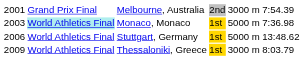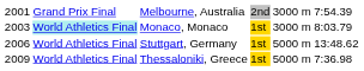Monaco, Monaco | column 5: 5000 m -> 3000 m
Monaco, Monaco | column 6: 7:36.98 -> 8:03.79
Thessaloniki, Greece | column 5: 3000 m -> 5000 m
Thessaloniki, Greece | column 6: 8:03.79 -> 7:36.98
